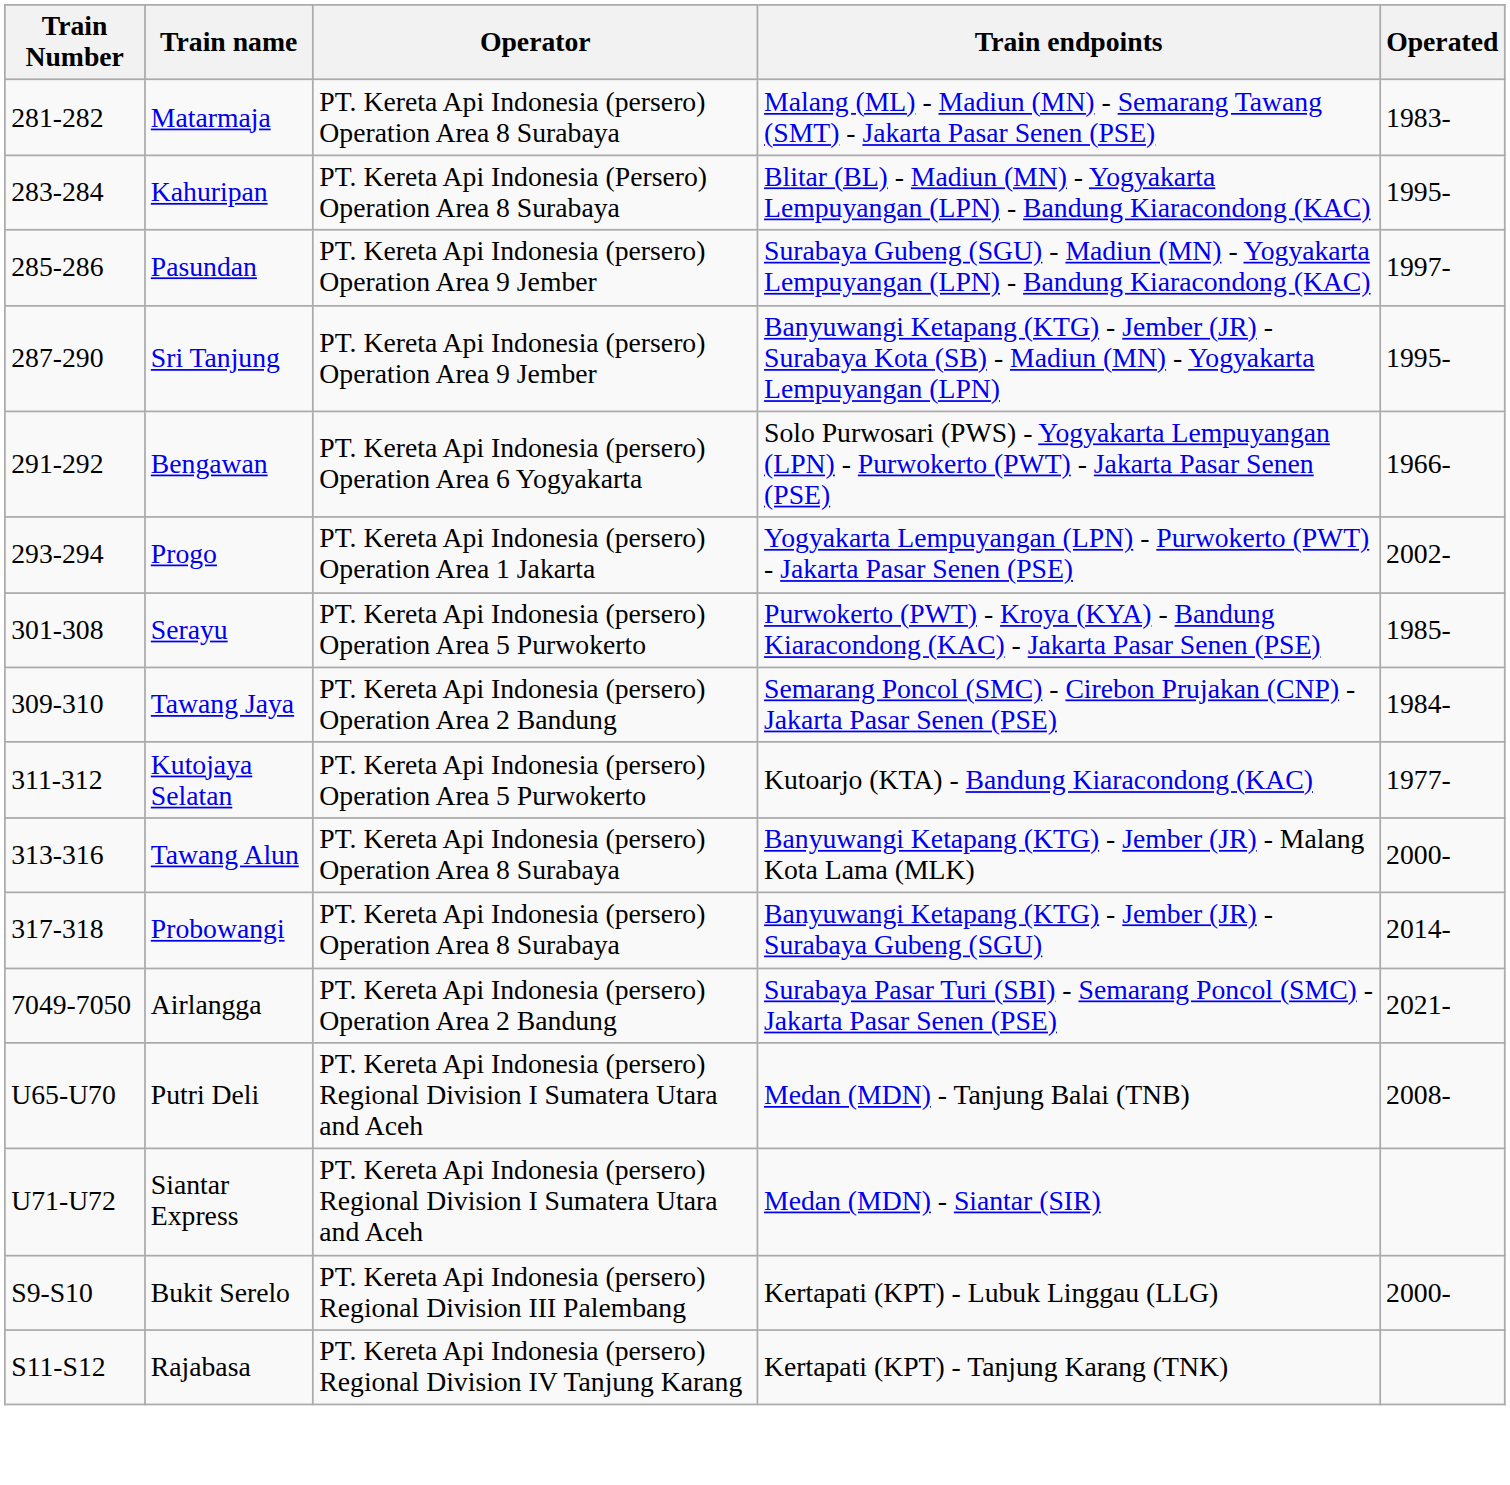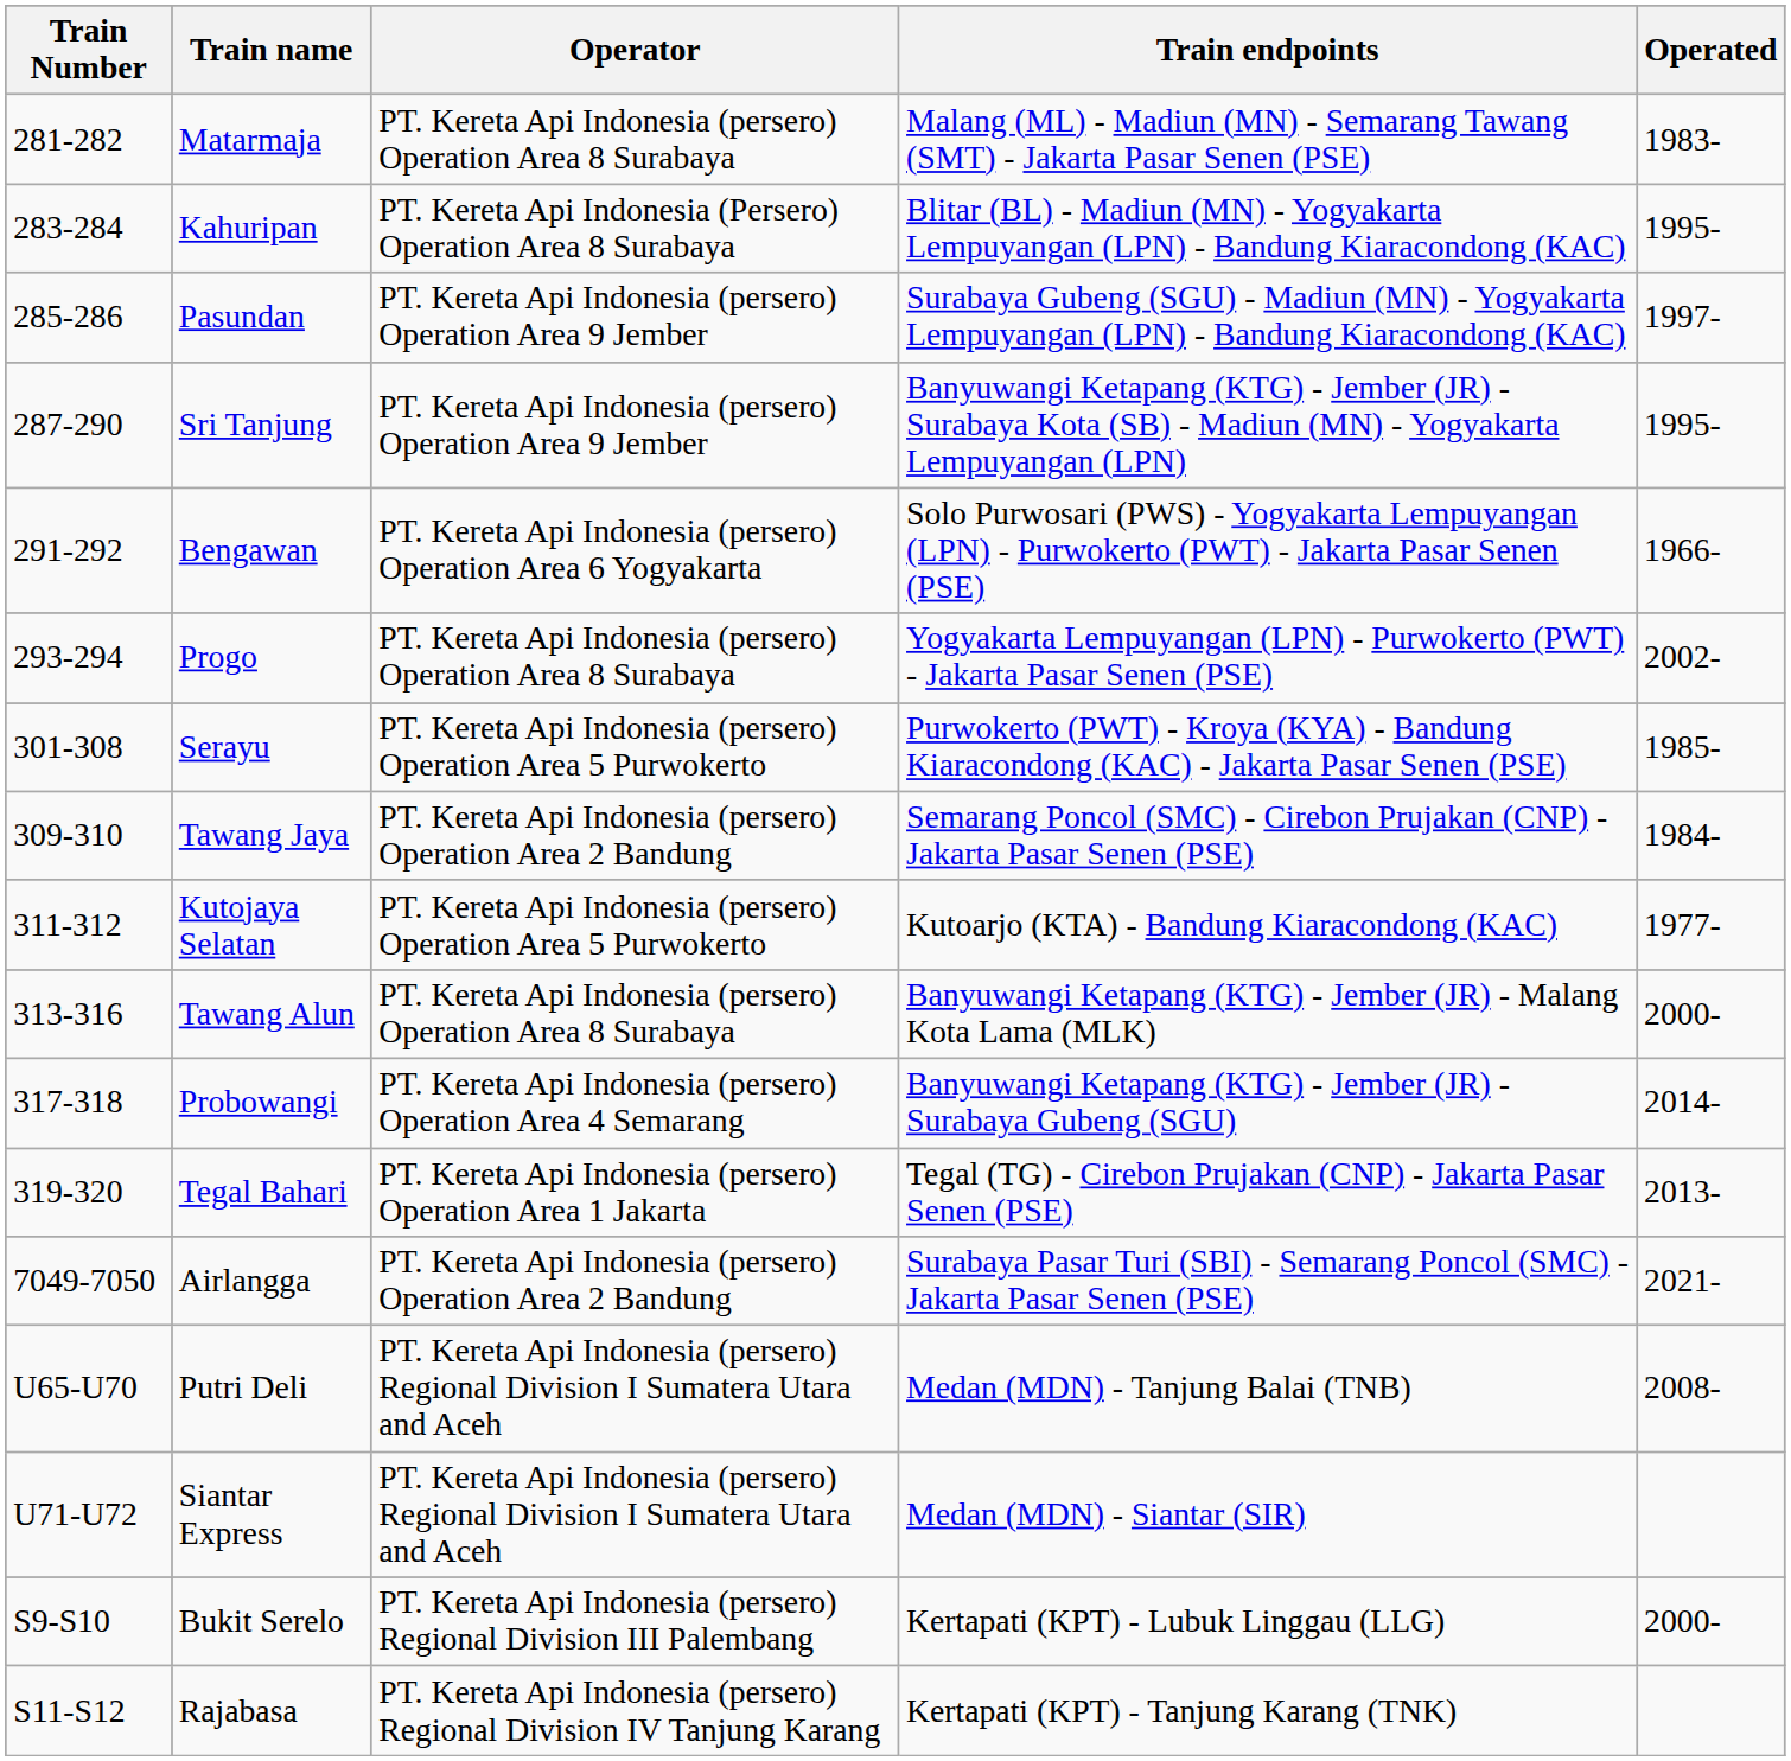Progo | Operator: PT. Kereta Api Indonesia (persero) Operation Area 1 Jakarta -> PT. Kereta Api Indonesia (persero) Operation Area 8 Surabaya
Probowangi | Operator: PT. Kereta Api Indonesia (persero) Operation Area 8 Surabaya -> PT. Kereta Api Indonesia (persero) Operation Area 4 Semarang
+ row: 319-320 | Tegal Bahari | PT. Kereta Api Indonesia (persero) Operation Area 1 Jakarta | Tegal (TG) - Cirebon Prujakan (CNP) - Jakarta Pasar Senen (PSE) | 2013-
